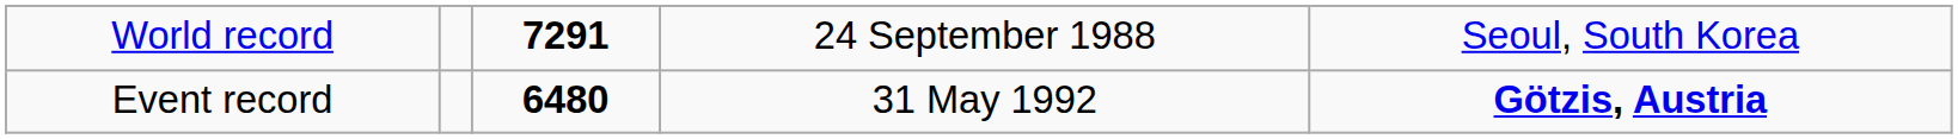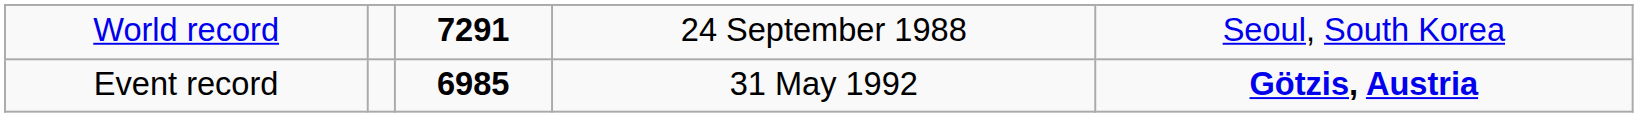Event record | column 3: 6480 -> 6985
